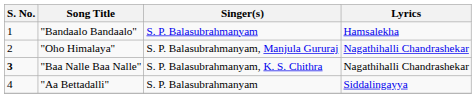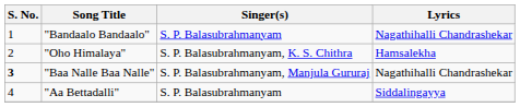"Bandaalo Bandaalo" | Lyrics: Hamsalekha -> Nagathihalli Chandrashekar
"Oho Himalaya" | Singer(s): S. P. Balasubrahmanyam, Manjula Gururaj -> S. P. Balasubrahmanyam, K. S. Chithra
"Oho Himalaya" | Lyrics: Nagathihalli Chandrashekar -> Hamsalekha
"Baa Nalle Baa Nalle" | Singer(s): S. P. Balasubrahmanyam, K. S. Chithra -> S. P. Balasubrahmanyam, Manjula Gururaj
